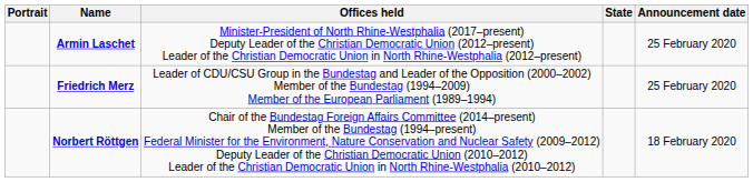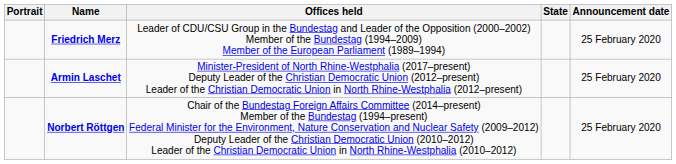rows swapped: Armin Laschet <-> Friedrich Merz
Norbert Röttgen | Announcement date: 18 February 2020 -> 25 February 2020
